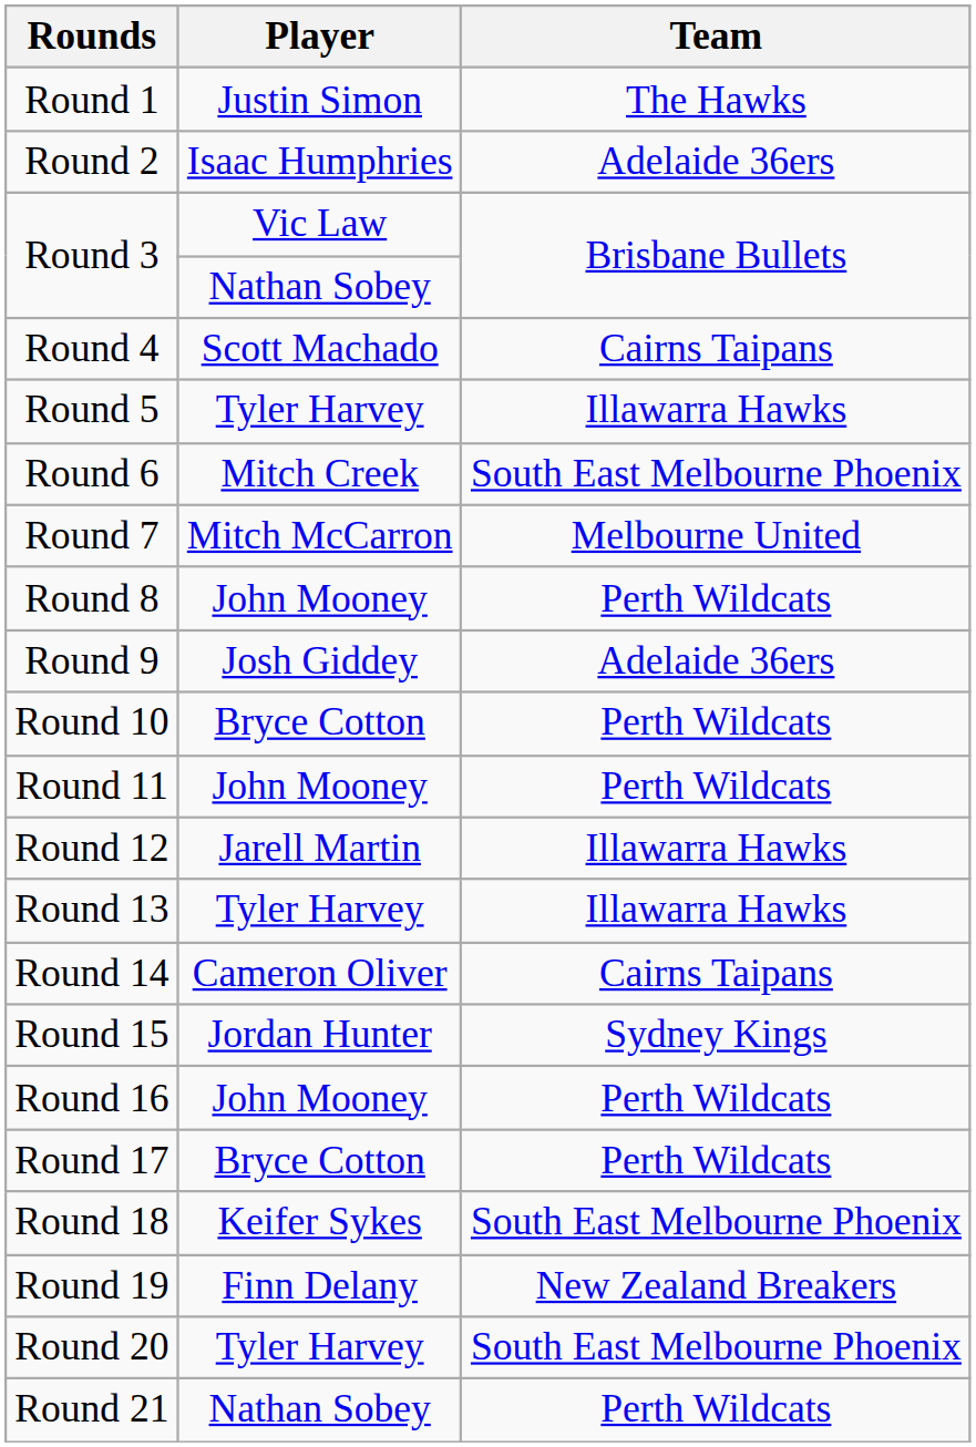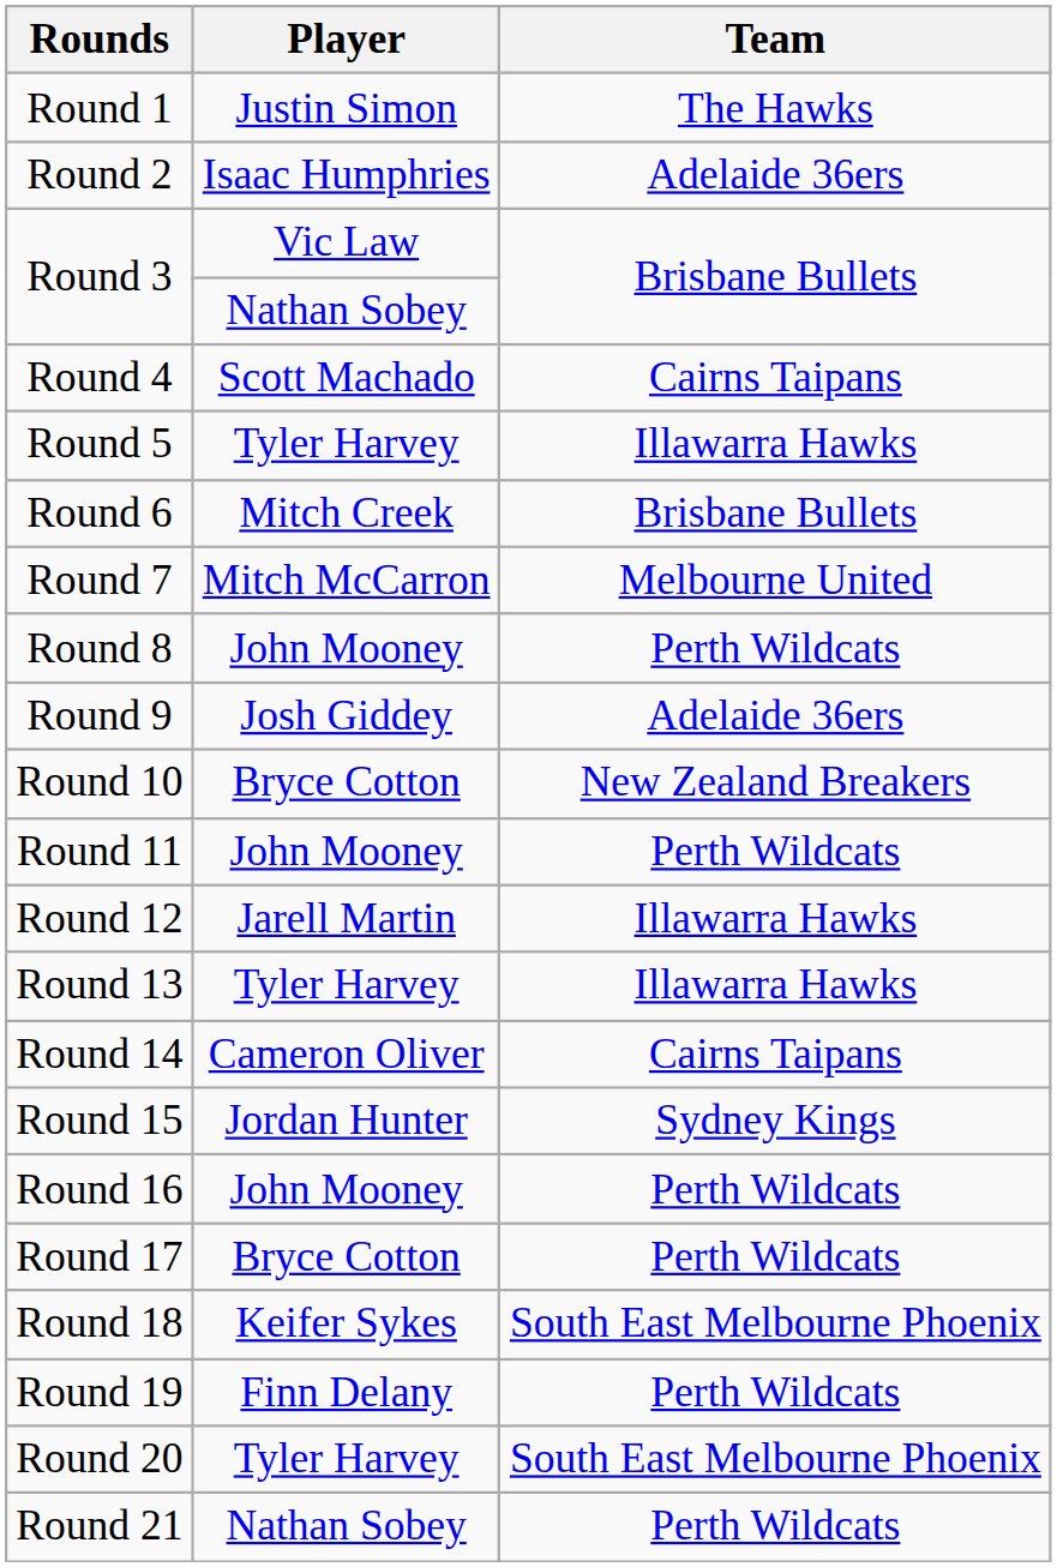Round 6 | Team: South East Melbourne Phoenix -> Brisbane Bullets
Round 10 | Team: Perth Wildcats -> New Zealand Breakers
Round 19 | Team: New Zealand Breakers -> Perth Wildcats
